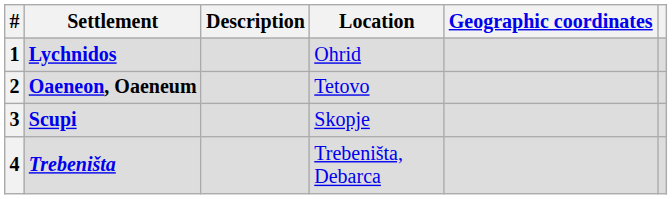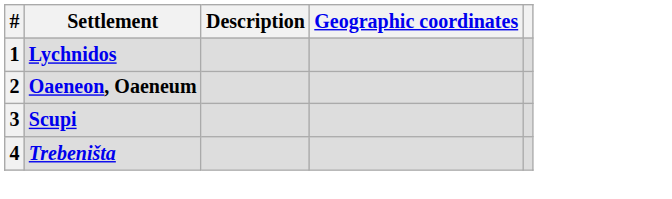- column: Location | Ohrid | Tetovo | Skopje | Trebeništa, Debarca
